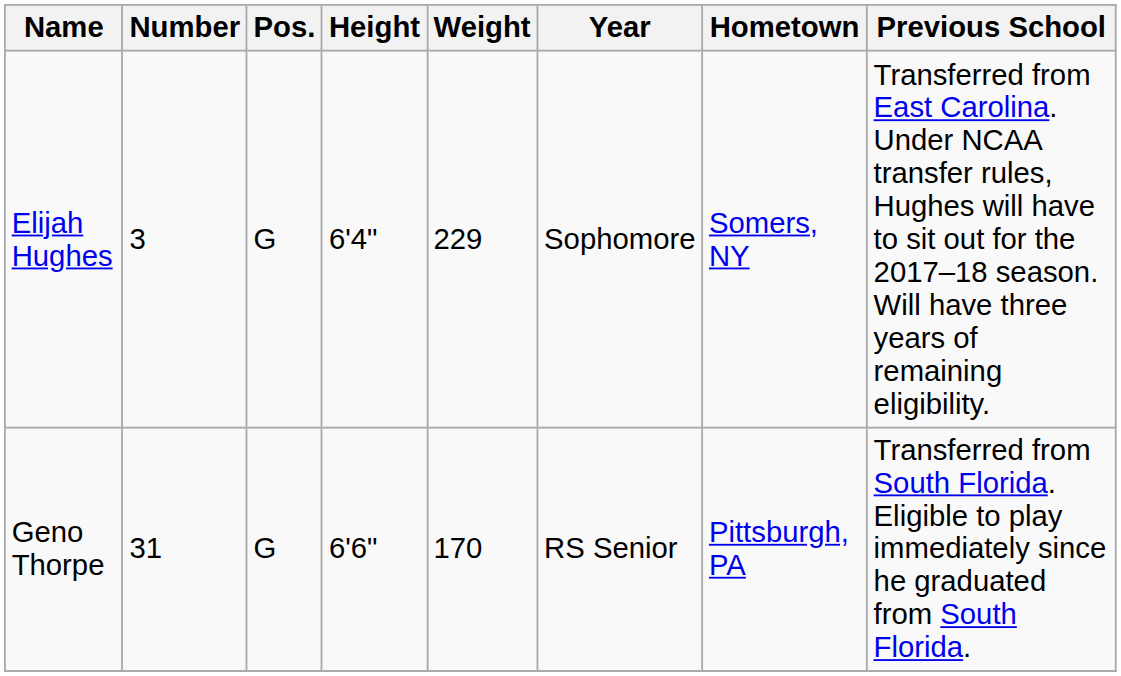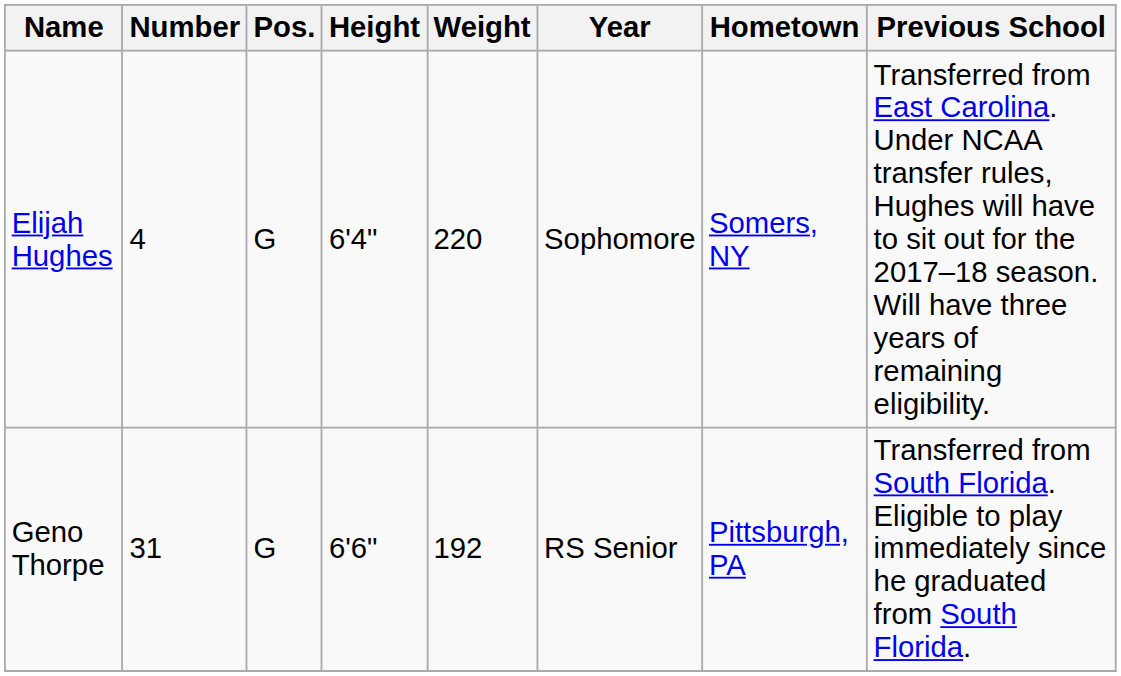Elijah Hughes | Number: 3 -> 4
Elijah Hughes | Weight: 229 -> 220
Geno Thorpe | Weight: 170 -> 192
